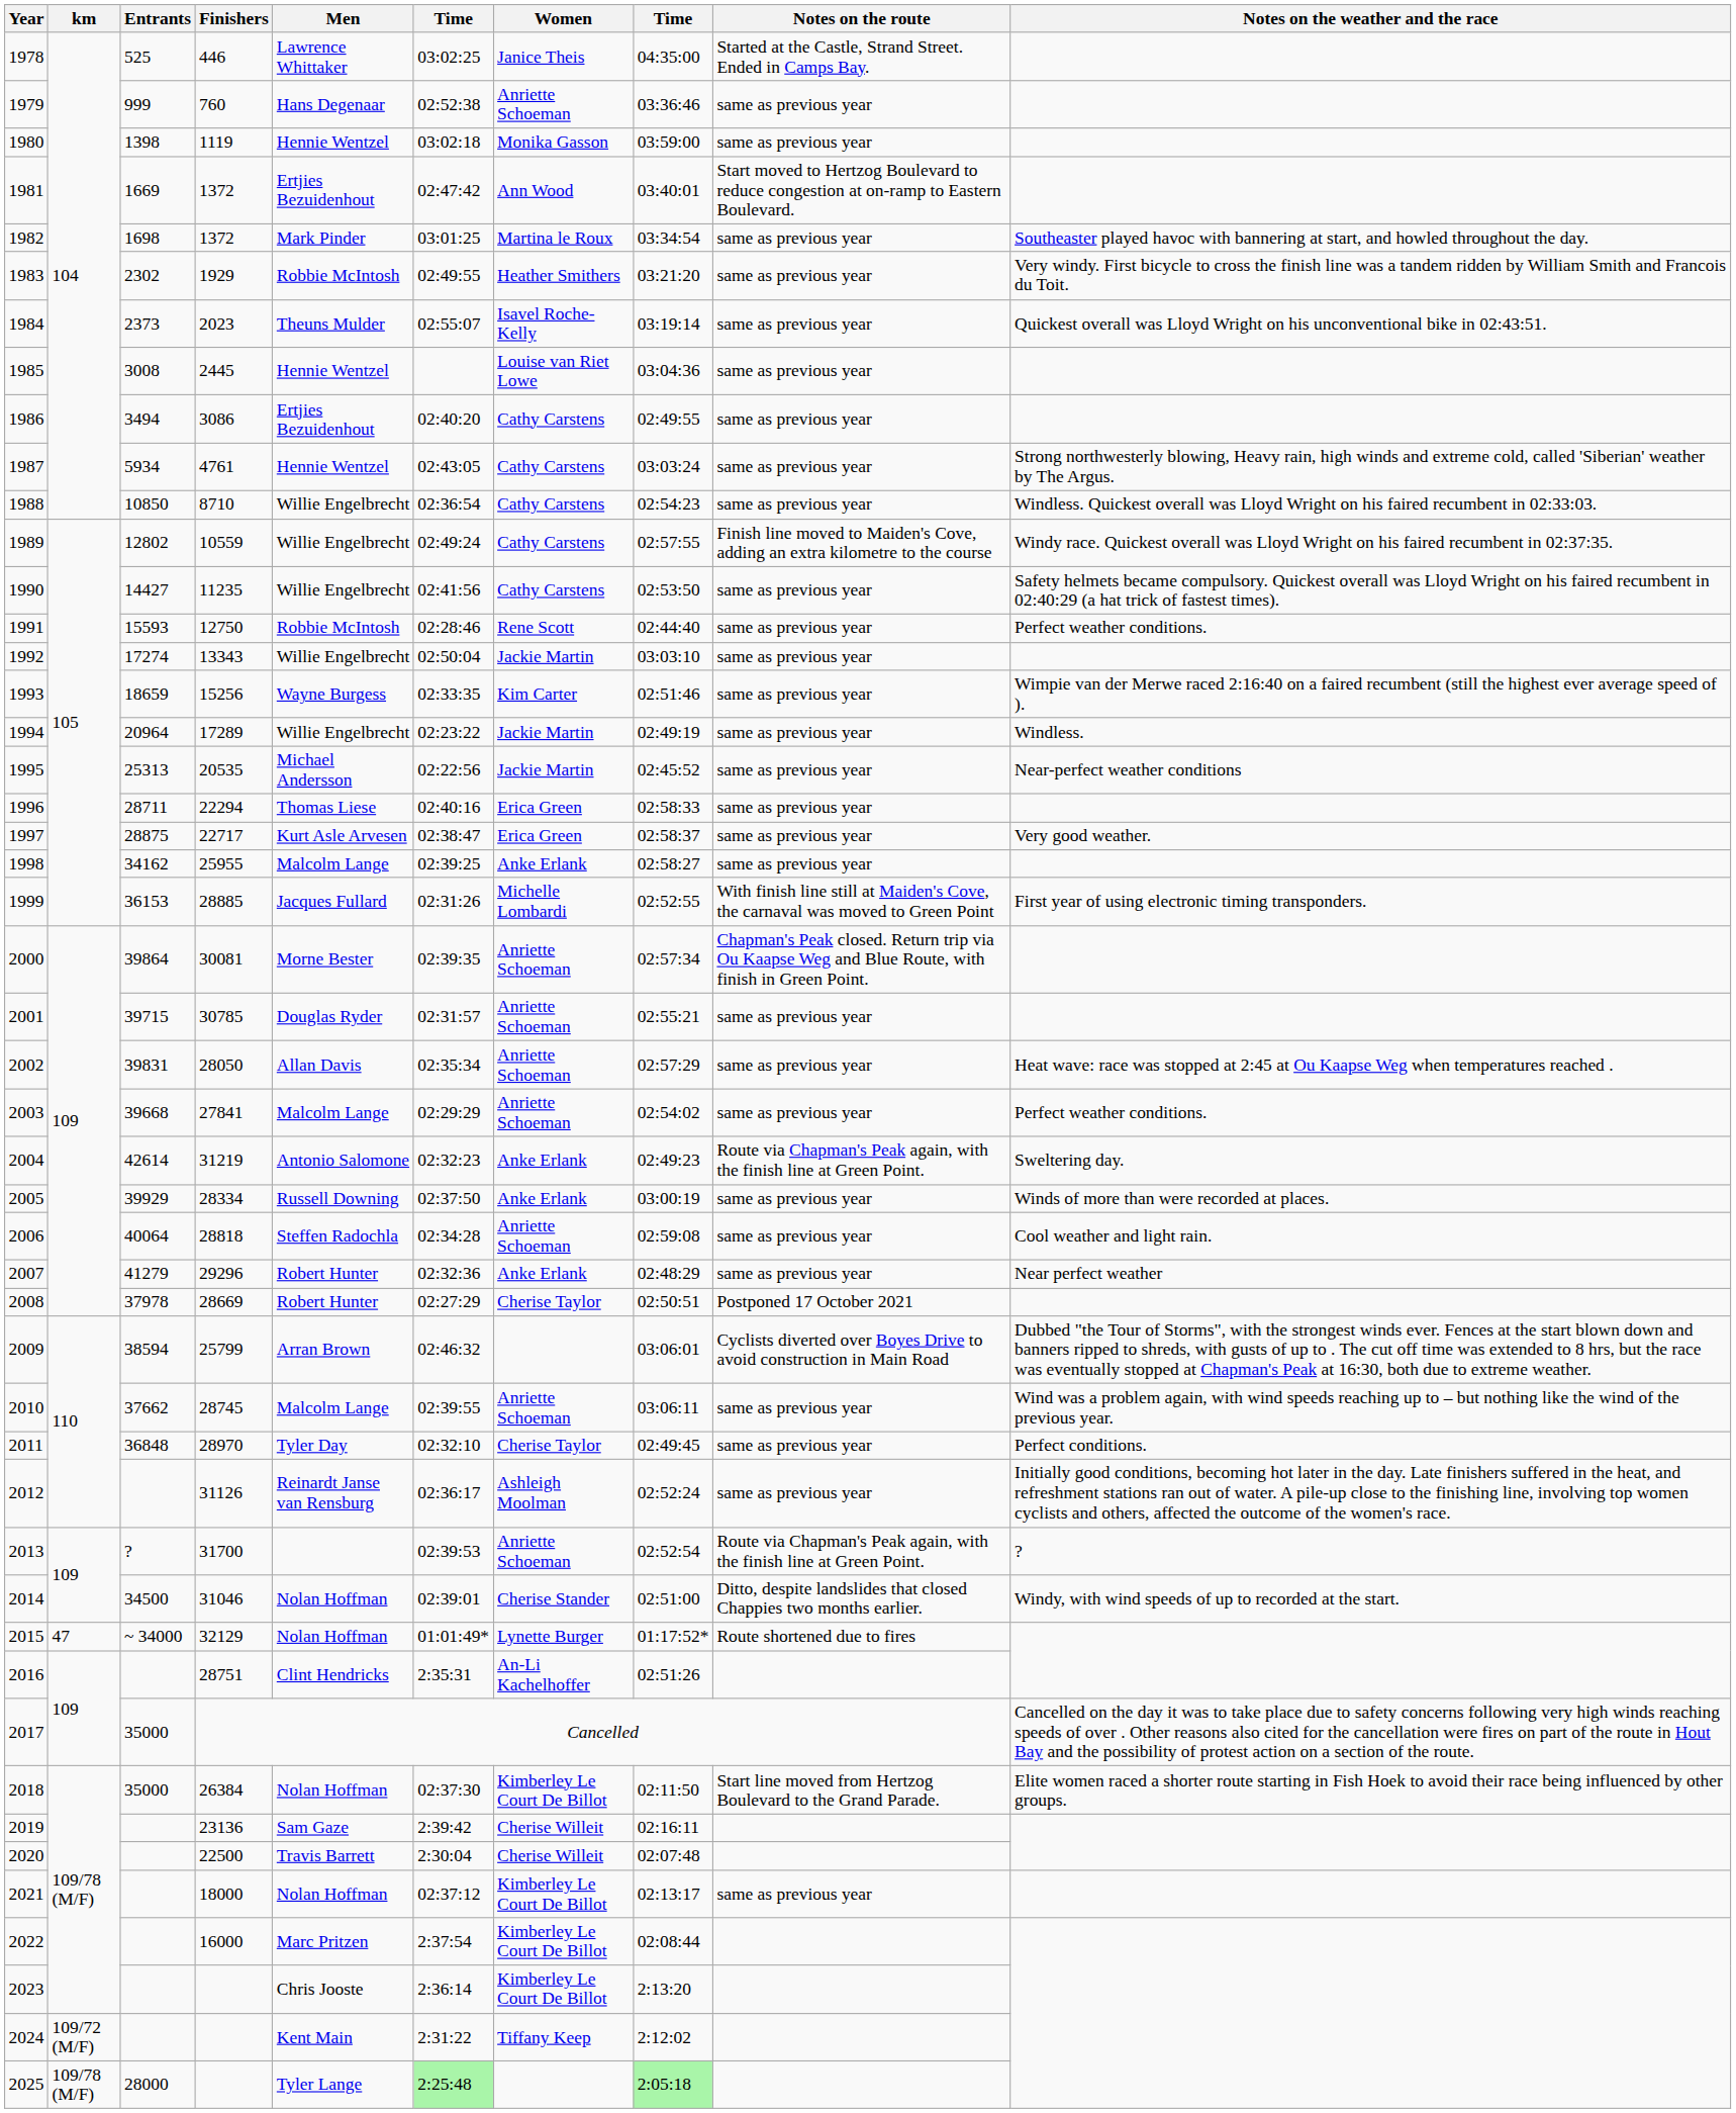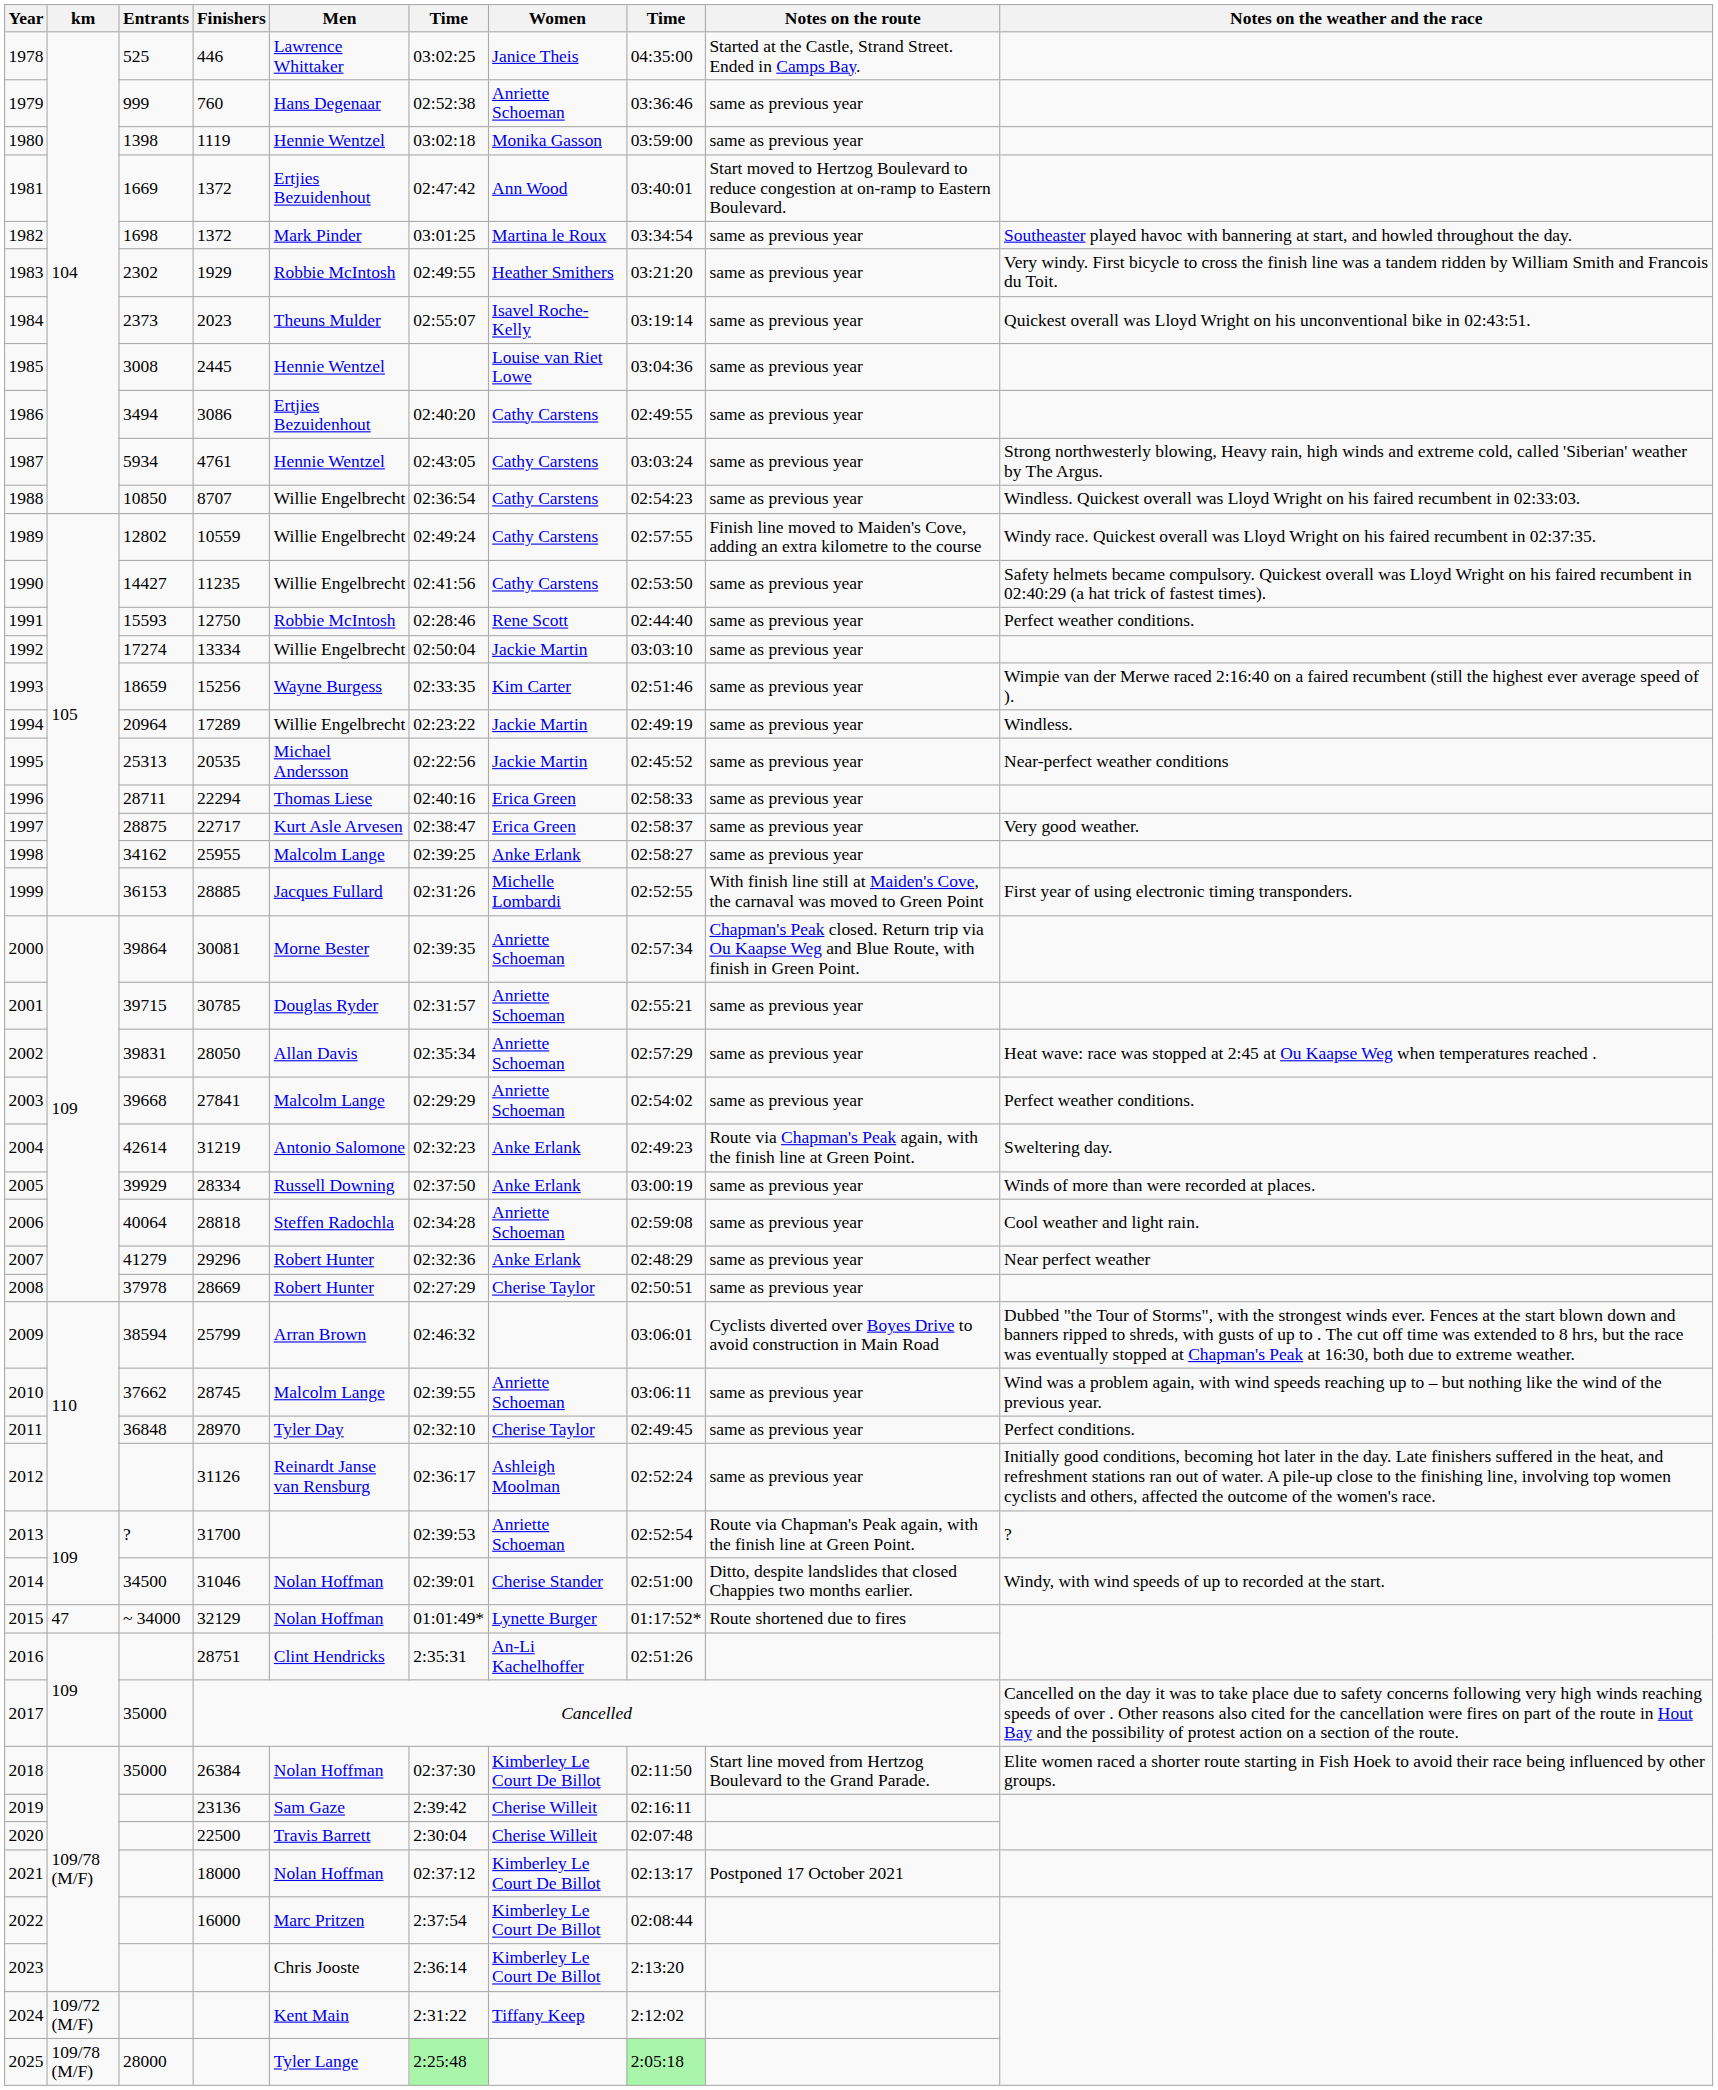1988 | Finishers: 8710 -> 8707
1992 | Finishers: 13343 -> 13334
2008 | Notes on the route: Postponed 17 October 2021 -> same as previous year
2021 | Notes on the route: same as previous year -> Postponed 17 October 2021
